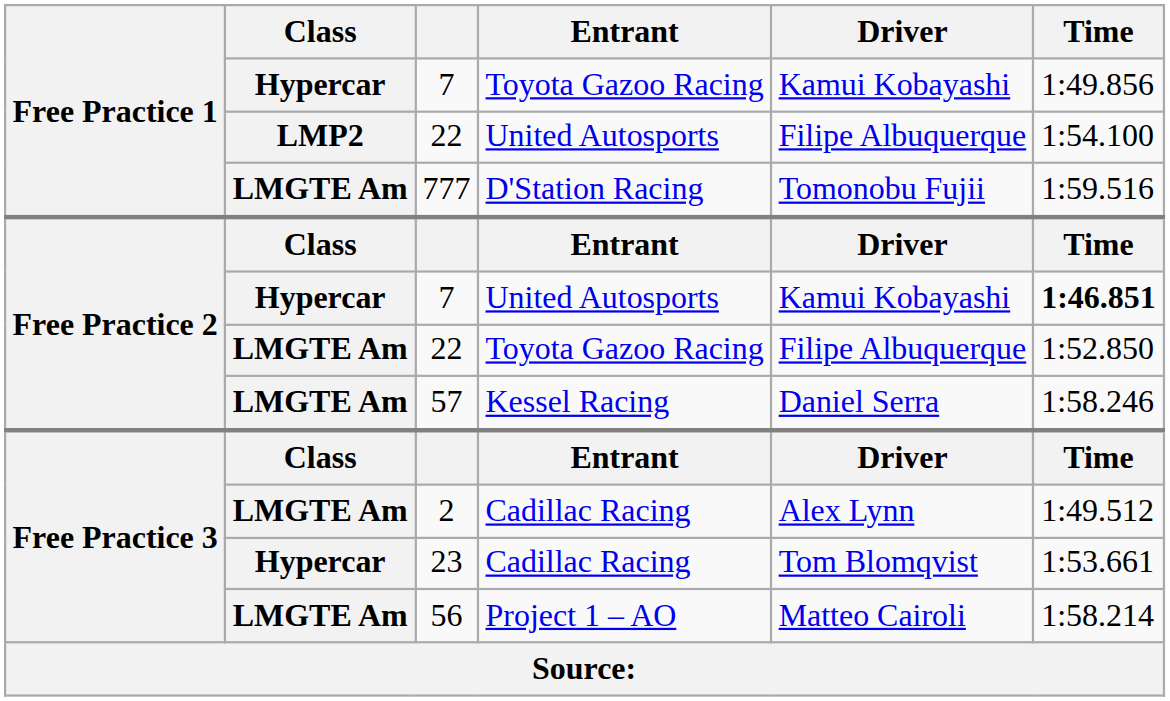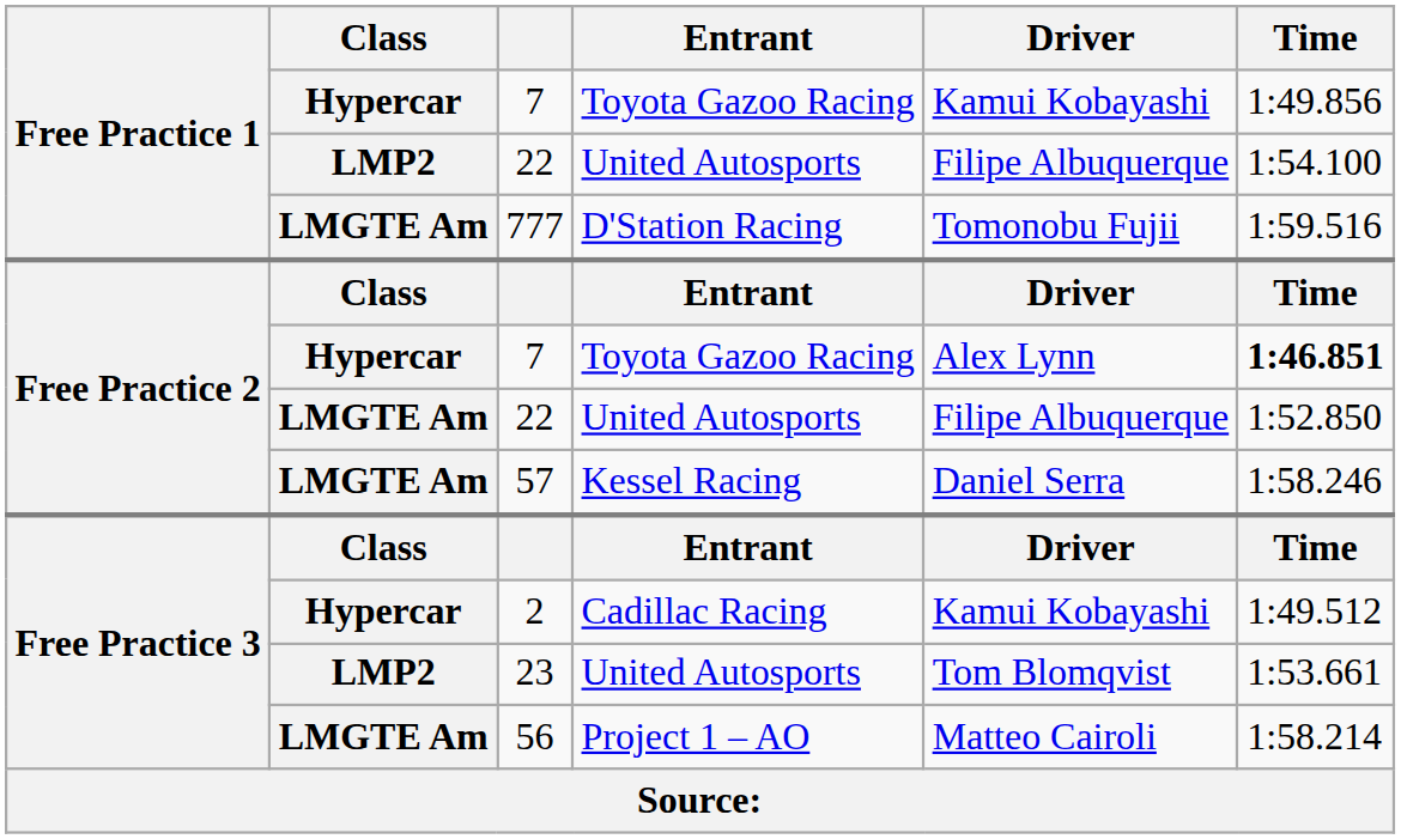Free Practice 2 / 7 | Entrant: United Autosports -> Toyota Gazoo Racing
Free Practice 2 / 7 | Driver: Kamui Kobayashi -> Alex Lynn
Free Practice 2 / 22 | Entrant: Toyota Gazoo Racing -> United Autosports
2 | Class: LMGTE Am -> Hypercar
2 | Driver: Alex Lynn -> Kamui Kobayashi
23 | Class: Hypercar -> LMP2
23 | Entrant: Cadillac Racing -> United Autosports
